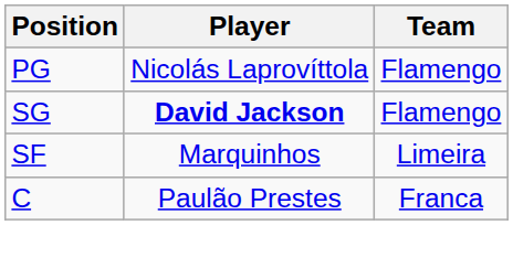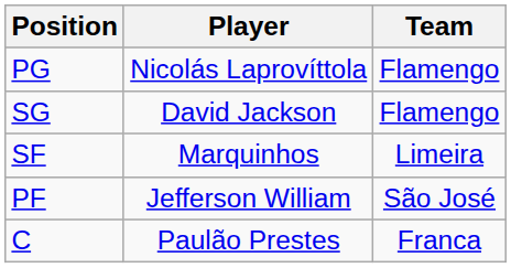SG | Player: bold -> normal
+ row: PF | Jefferson William | São José
